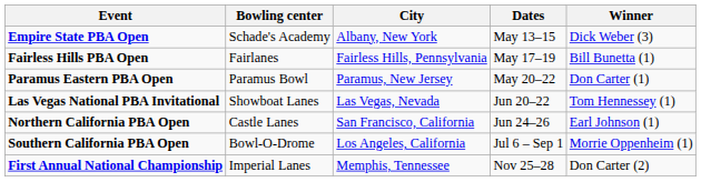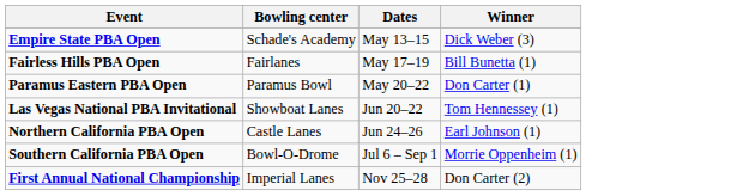- column: City | Albany, New York | Fairless Hills, Pennsylvania | Paramus, New Jersey | Las Vegas, Nevada | San Francisco, California | Los Angeles, California | Memphis, Tennessee
